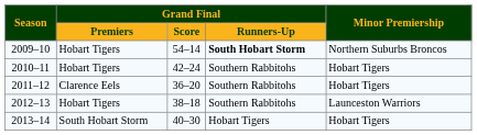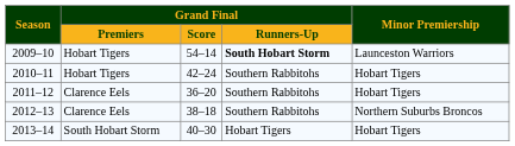2009–10 | Minor Premiership: Northern Suburbs Broncos -> Launceston Warriors
2012–13 | Grand Final / Premiers: Hobart Tigers -> Clarence Eels
2012–13 | Minor Premiership: Launceston Warriors -> Northern Suburbs Broncos
